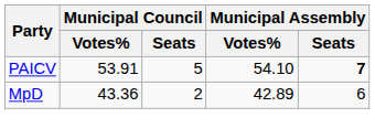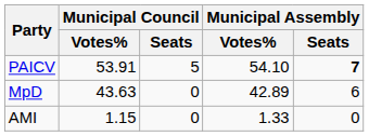MpD | Municipal Council / Votes%: 43.36 -> 43.63
MpD | Municipal Council / Seats: 2 -> 0
+ row: AMI | 1.15 | 0 | 1.33 | 0
